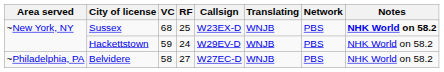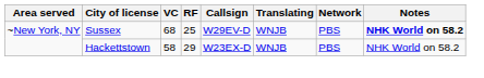Sussex | Callsign: W23EX-D -> W29EV-D
Hackettstown | VC: 59 -> 58
Hackettstown | RF: 24 -> 29
Hackettstown | Callsign: W29EV-D -> W23EX-D
- row: ~Philadelphia, PA | Belvidere | 58 | 27 | W27EC-D | WNJB | PBS | NHK World on 58.2
